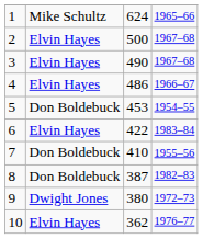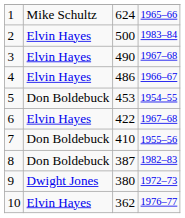2 | column 4: 1967–68 -> 1983–84
6 | column 4: 1983–84 -> 1967–68
